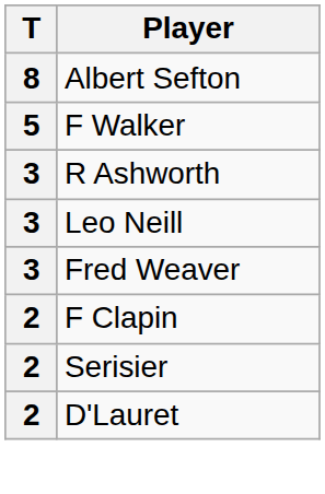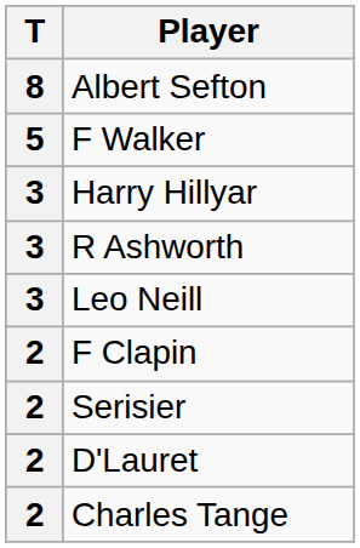+ row: 3 | Harry Hillyar
- row: 3 | Fred Weaver
+ row: 2 | Charles Tange
